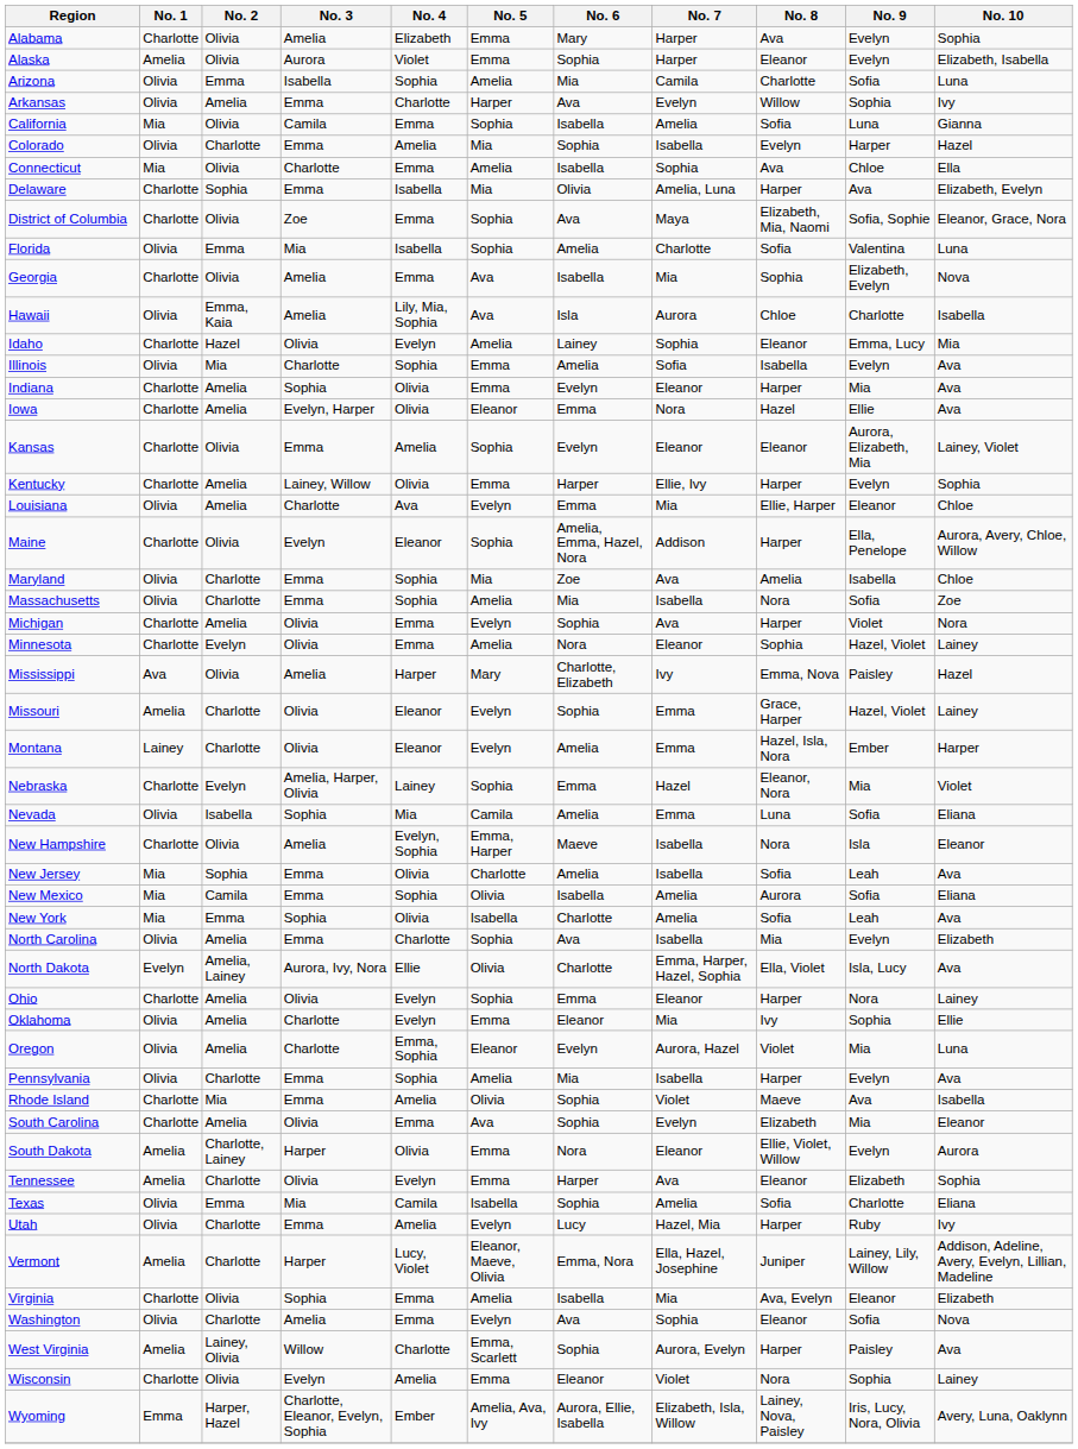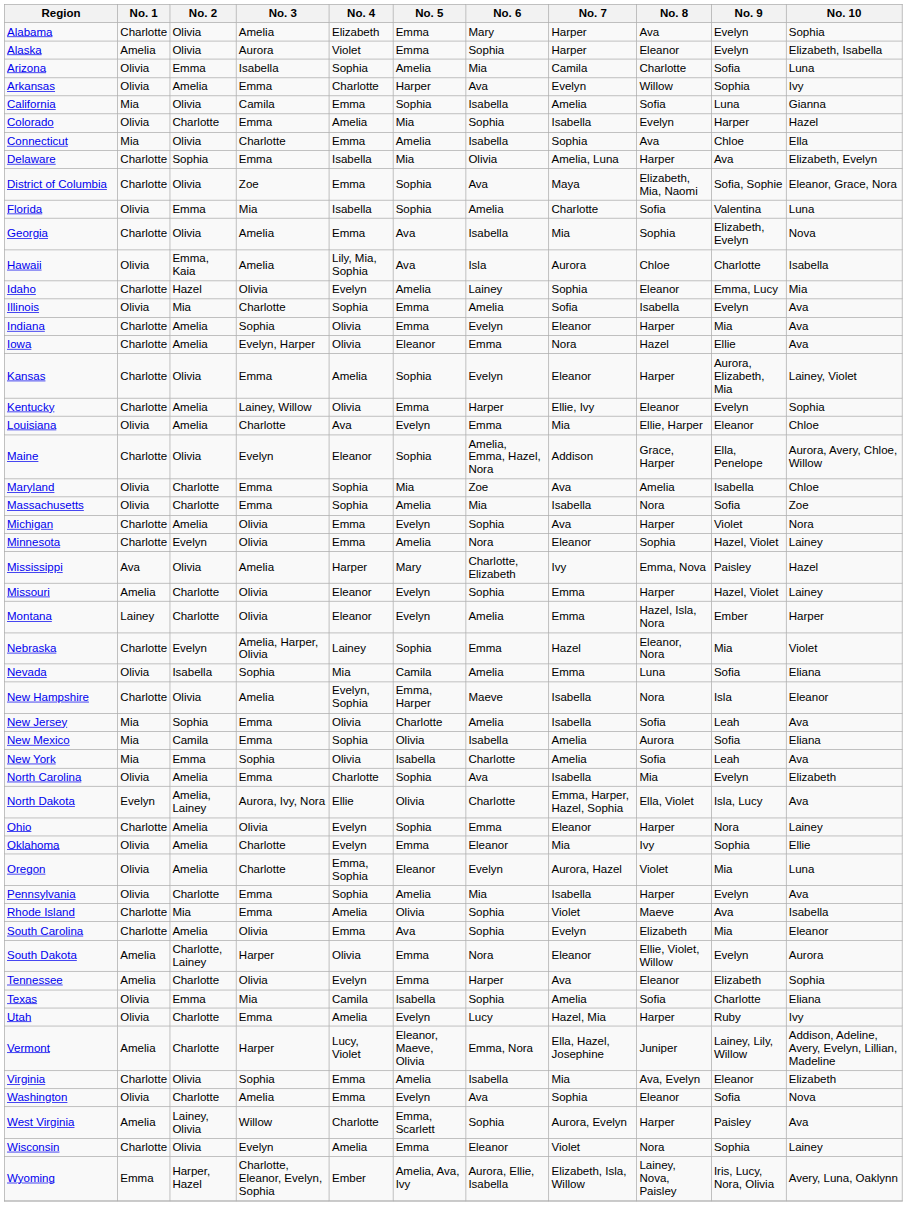Kansas | No. 8: Eleanor -> Harper
Kentucky | No. 8: Harper -> Eleanor
Maine | No. 8: Harper -> Grace, Harper
Missouri | No. 8: Grace, Harper -> Harper
